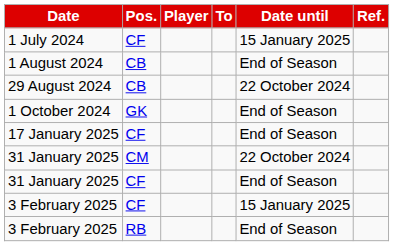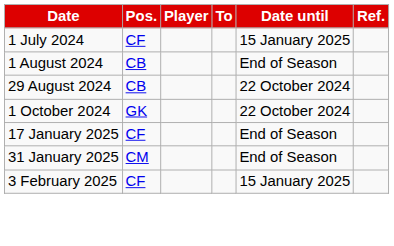1 October 2024 | Date until: End of Season -> 22 October 2024
31 January 2025 / CM | Date until: 22 October 2024 -> End of Season
- row: 31 January 2025 | CF | End of Season
- row: 3 February 2025 | RB | End of Season
